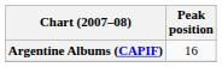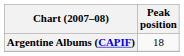Argentine Albums (CAPIF) | Peak position: 16 -> 18
